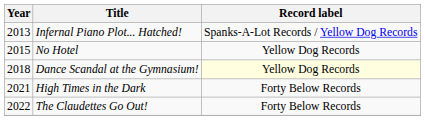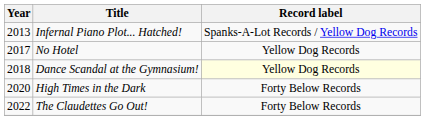No Hotel | Year: 2015 -> 2017
High Times in the Dark | Year: 2021 -> 2020
